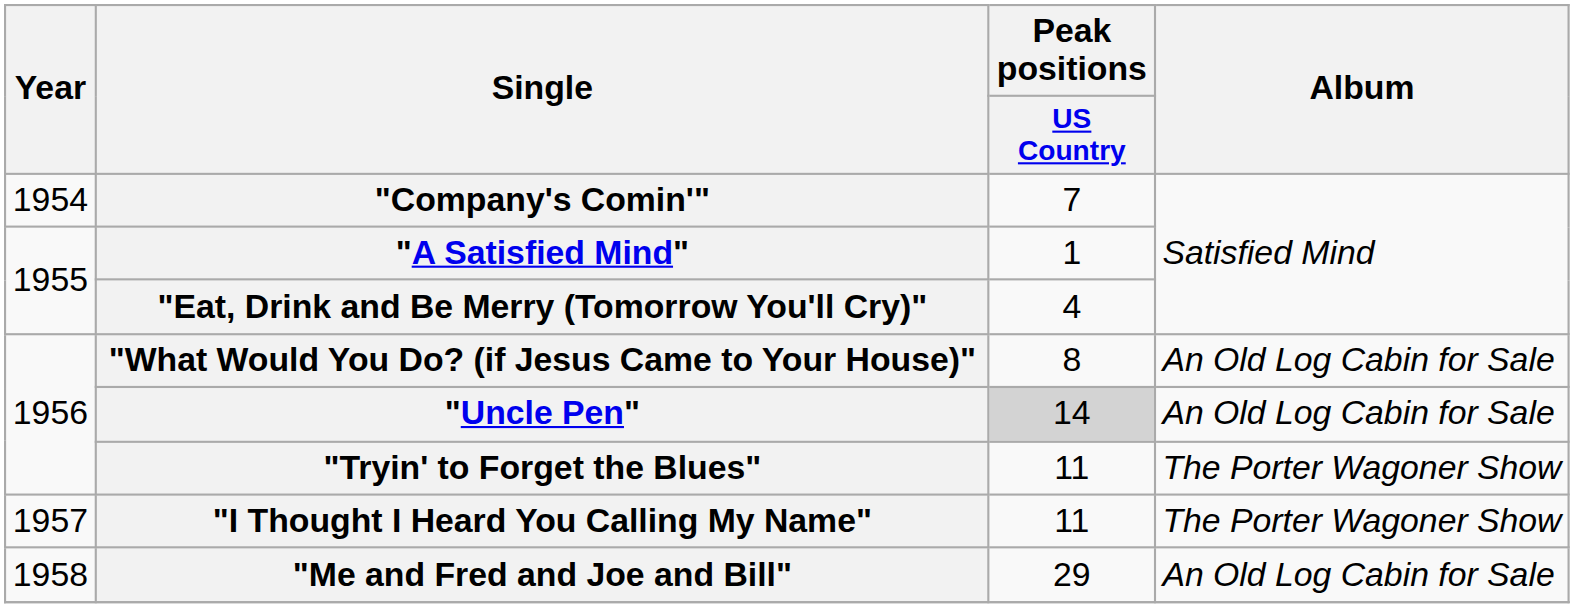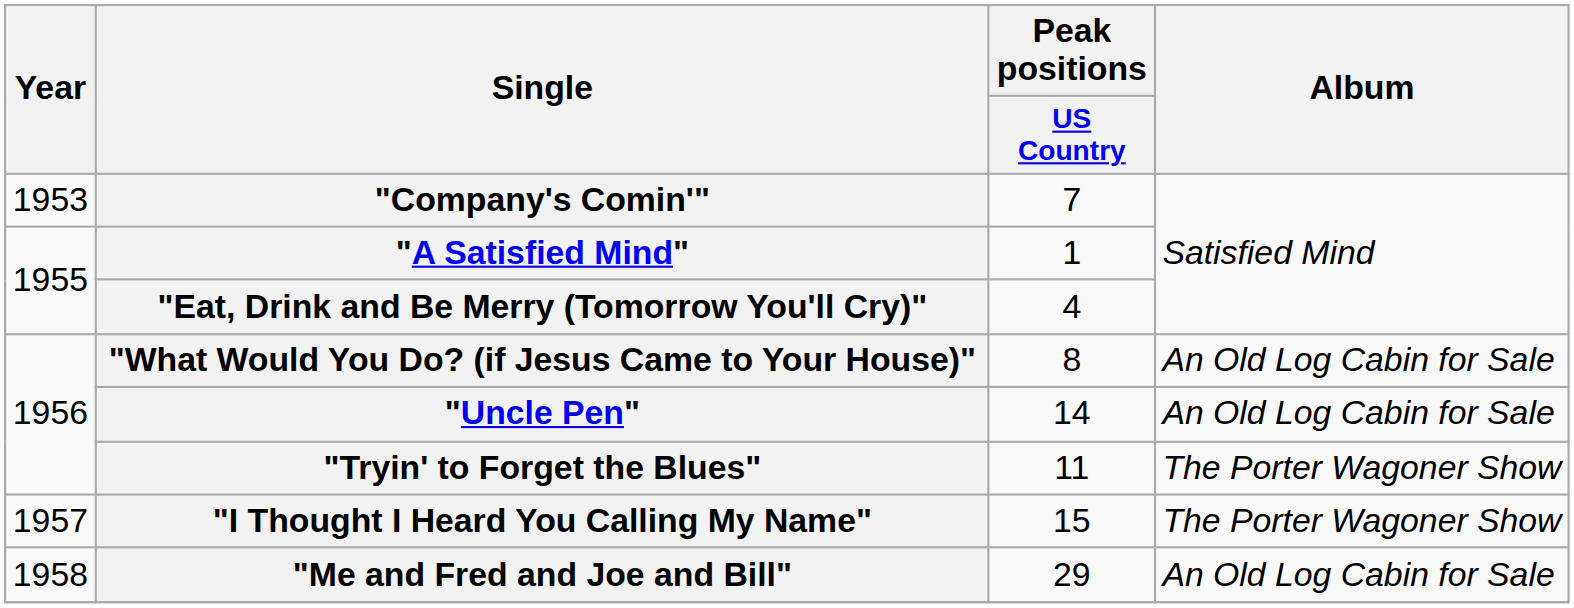"Company's Comin'" | Year: 1954 -> 1953
"Uncle Pen" | Peak positions / US Country: lightgrey background -> no background
"I Thought I Heard You Calling My Name" | Peak positions / US Country: 11 -> 15
